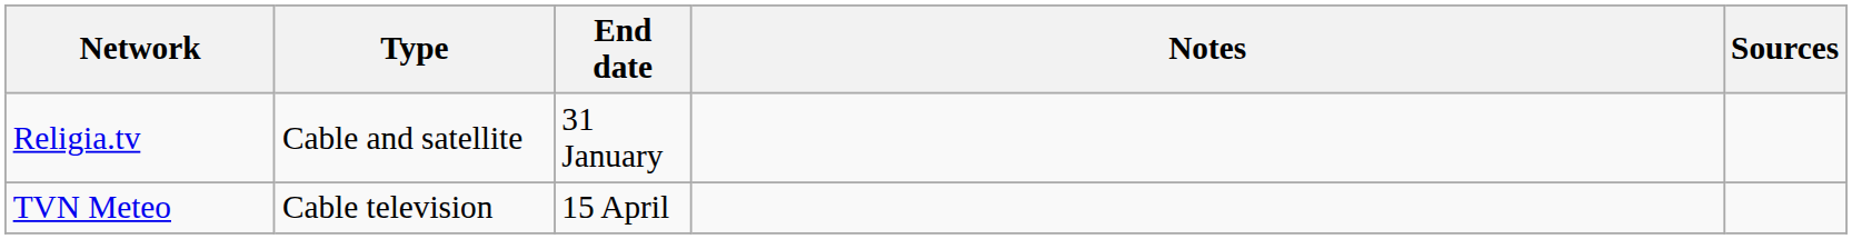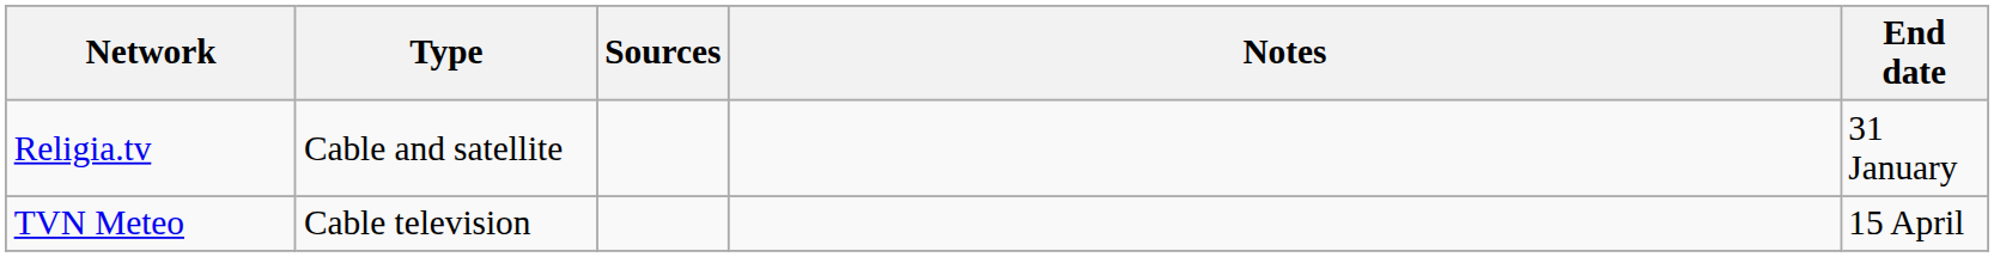columns swapped: End date <-> Sources
